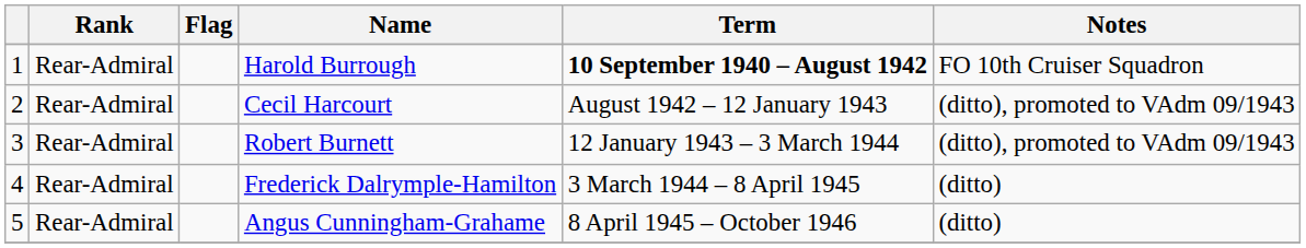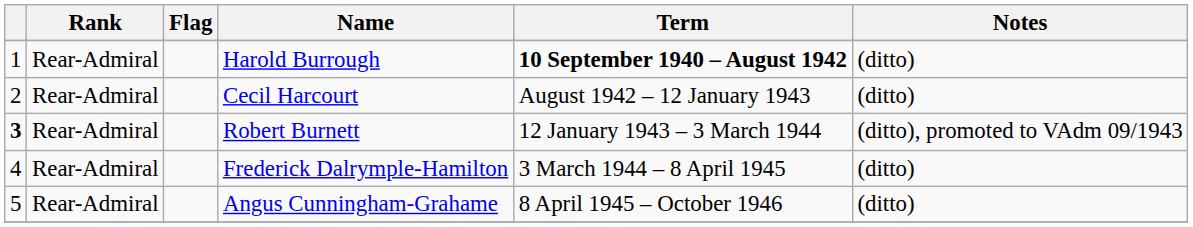Harold Burrough | Notes: FO 10th Cruiser Squadron -> (ditto)
Cecil Harcourt | Notes: (ditto), promoted to VAdm 09/1943 -> (ditto)
Robert Burnett | column 1: normal -> bold
